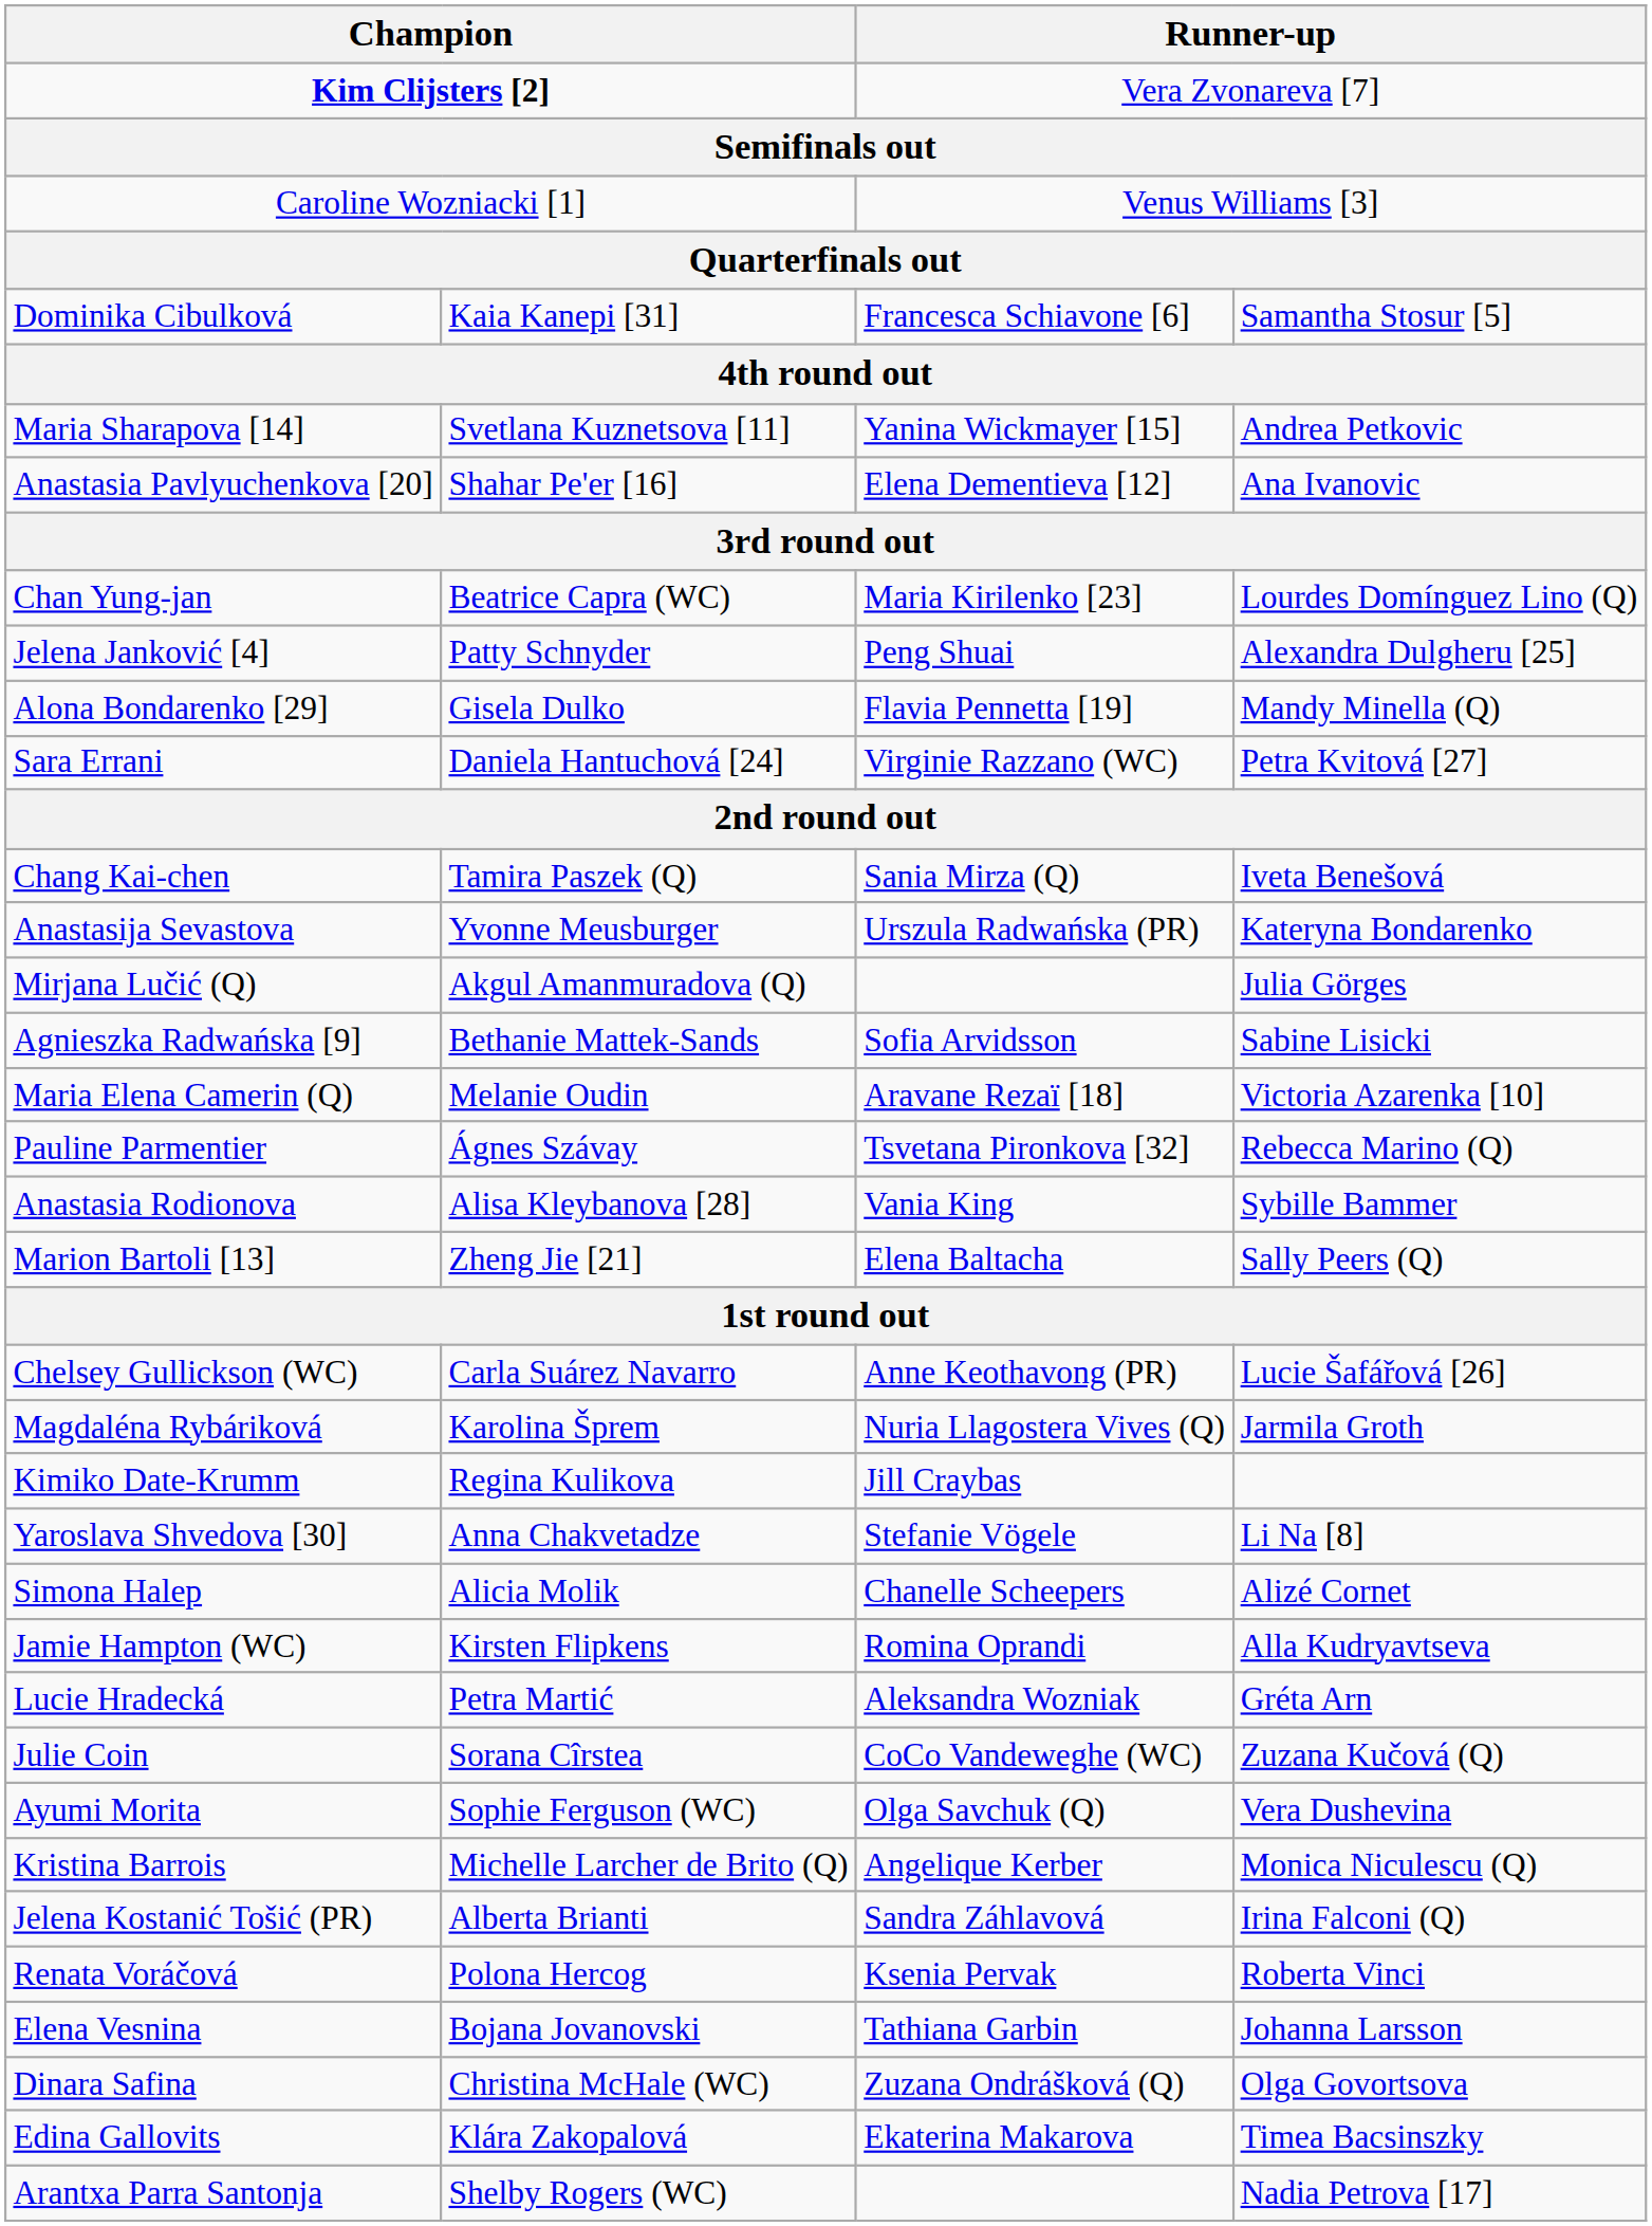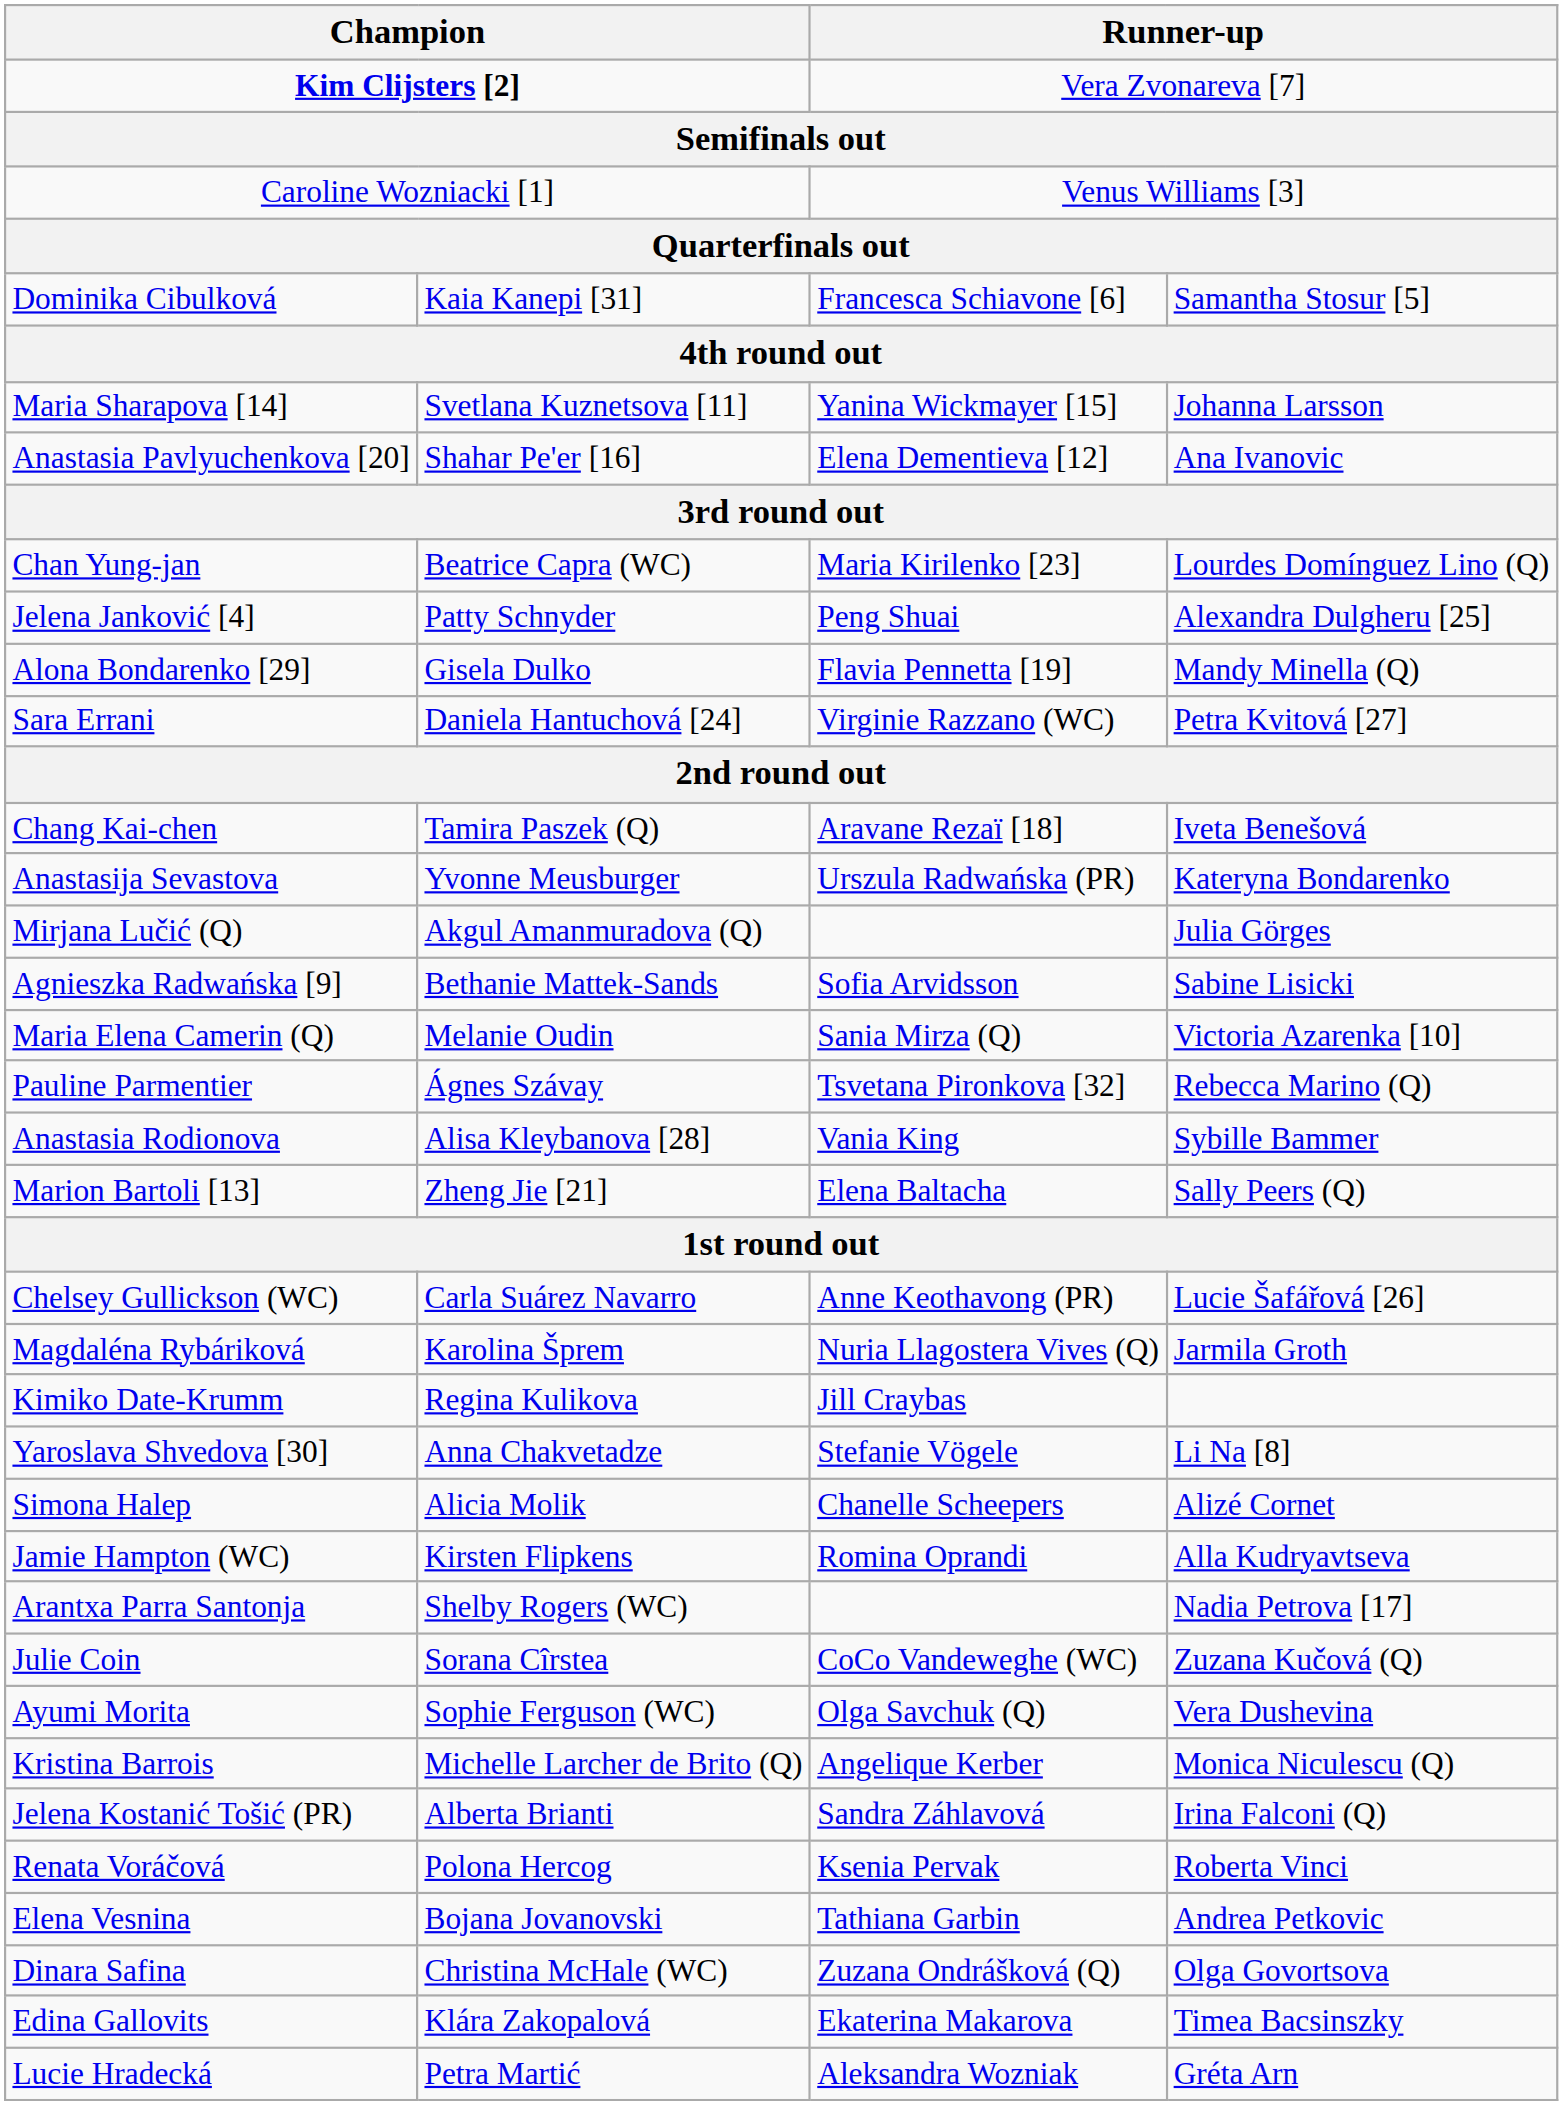Maria Sharapova [14] | column 4: Andrea Petkovic -> Johanna Larsson
Chang Kai-chen | column 3: Sania Mirza (Q) -> Aravane Rezaï [18]
Maria Elena Camerin (Q) | column 3: Aravane Rezaï [18] -> Sania Mirza (Q)
rows swapped: Arantxa Parra Santonja <-> Lucie Hradecká
Elena Vesnina | column 4: Johanna Larsson -> Andrea Petkovic
